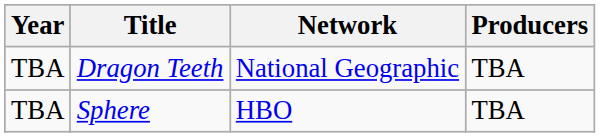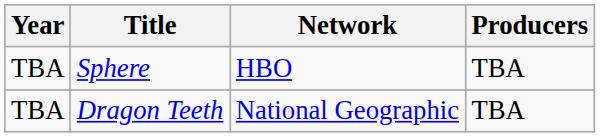rows swapped: Dragon Teeth <-> Sphere
